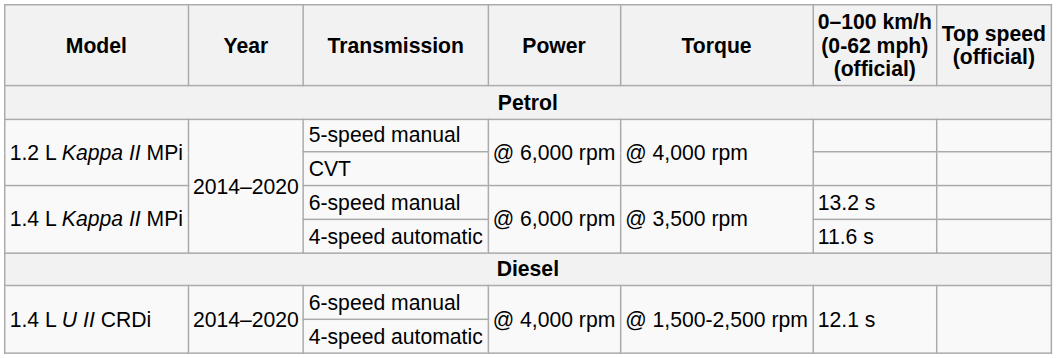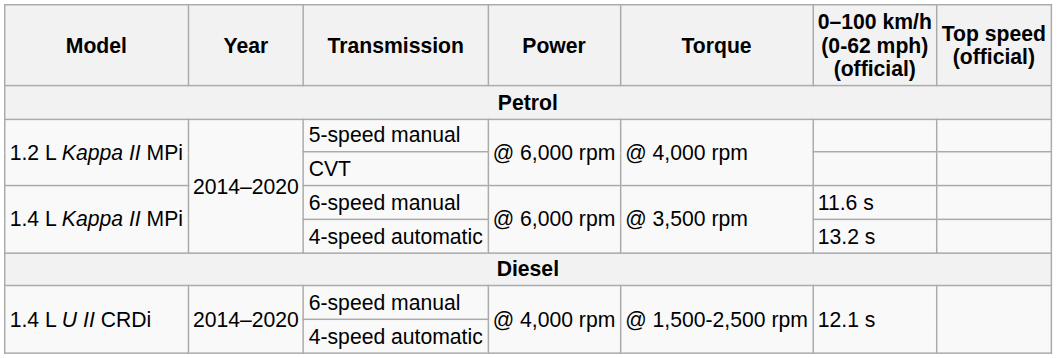1.4 L Kappa II MPi / 6-speed manual | 0–100 km/h (0-62 mph) (official): 13.2 s -> 11.6 s
1.4 L Kappa II MPi / 4-speed automatic | 0–100 km/h (0-62 mph) (official): 11.6 s -> 13.2 s
